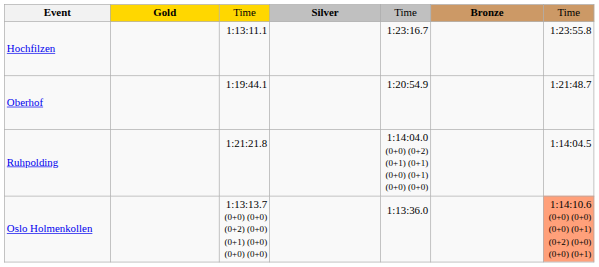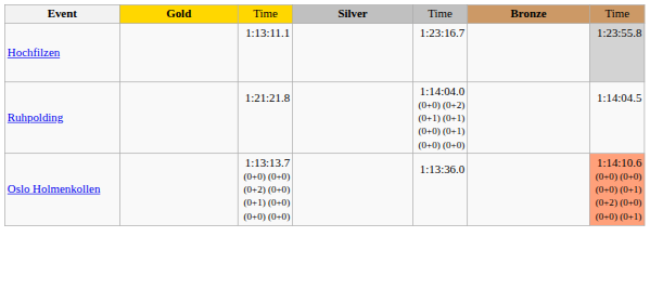Hochfilzen | column 7: no background -> lightgrey background
- row: Oberhof | 1:19:44.1 | 1:20:54.9 | 1:21:48.7
